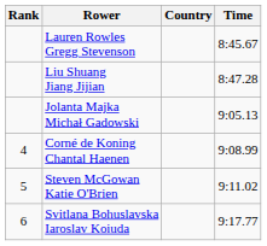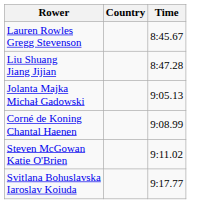- column: Rank | 4 | 5 | 6
